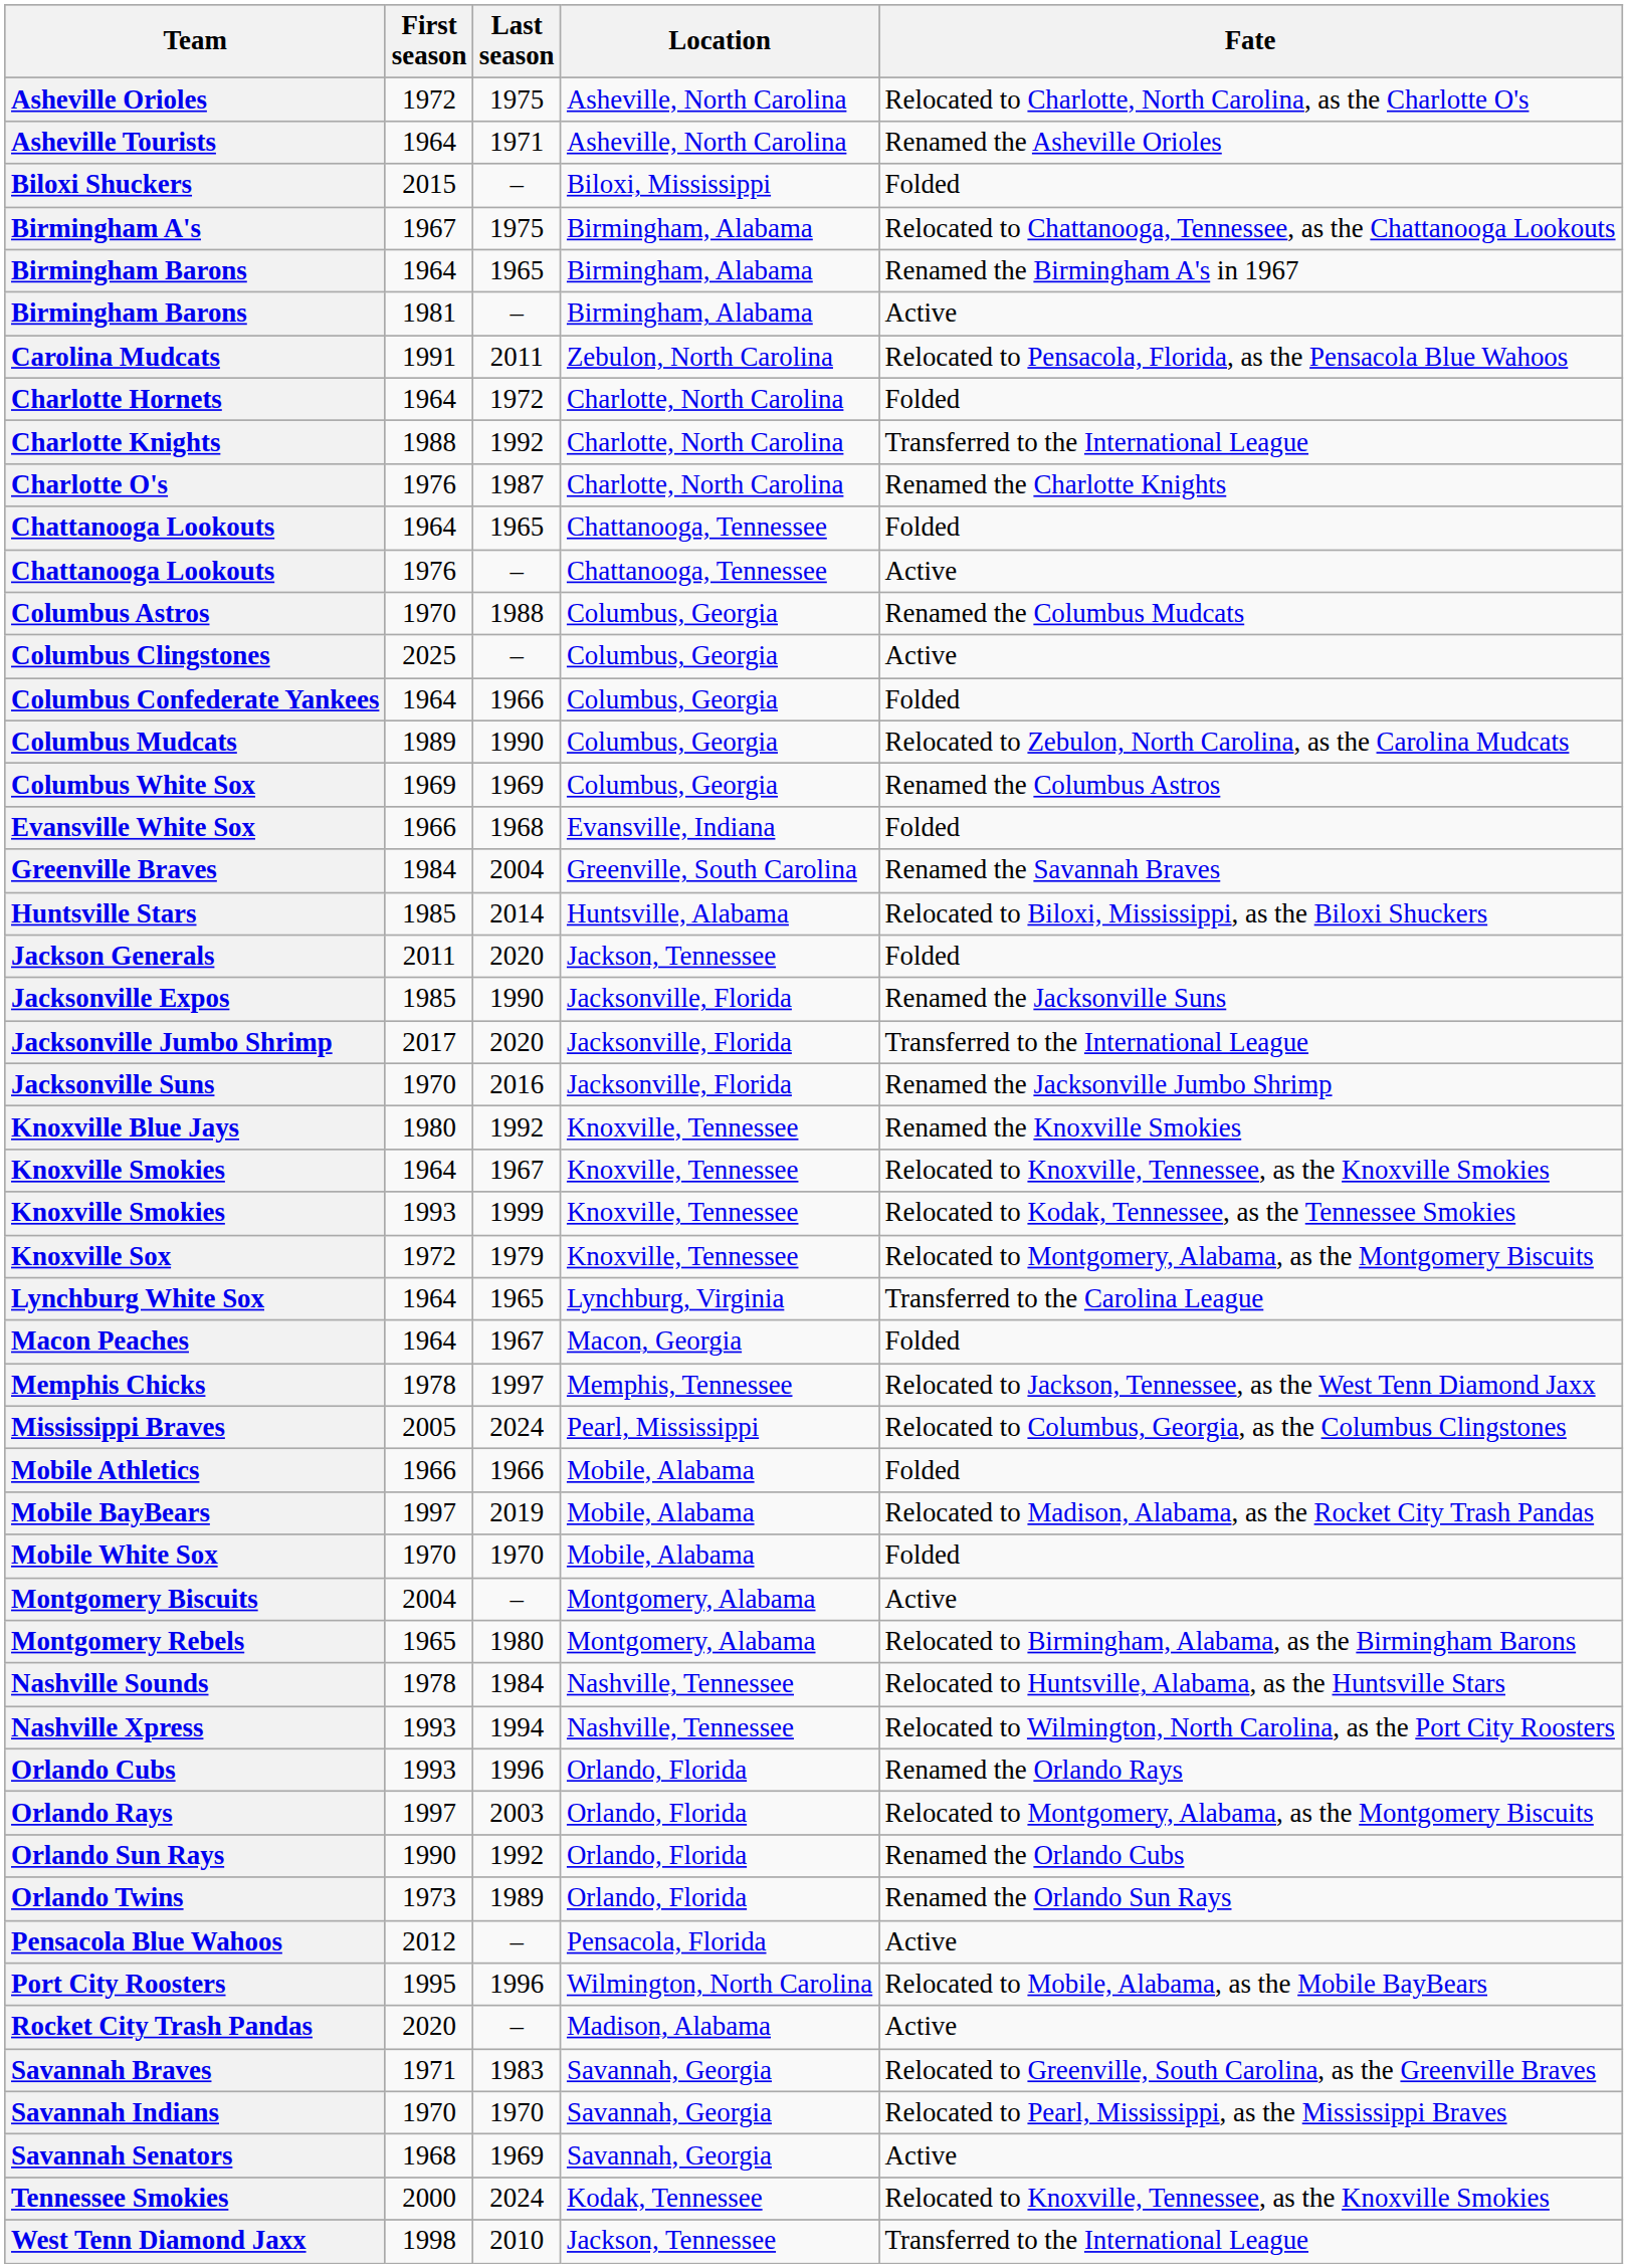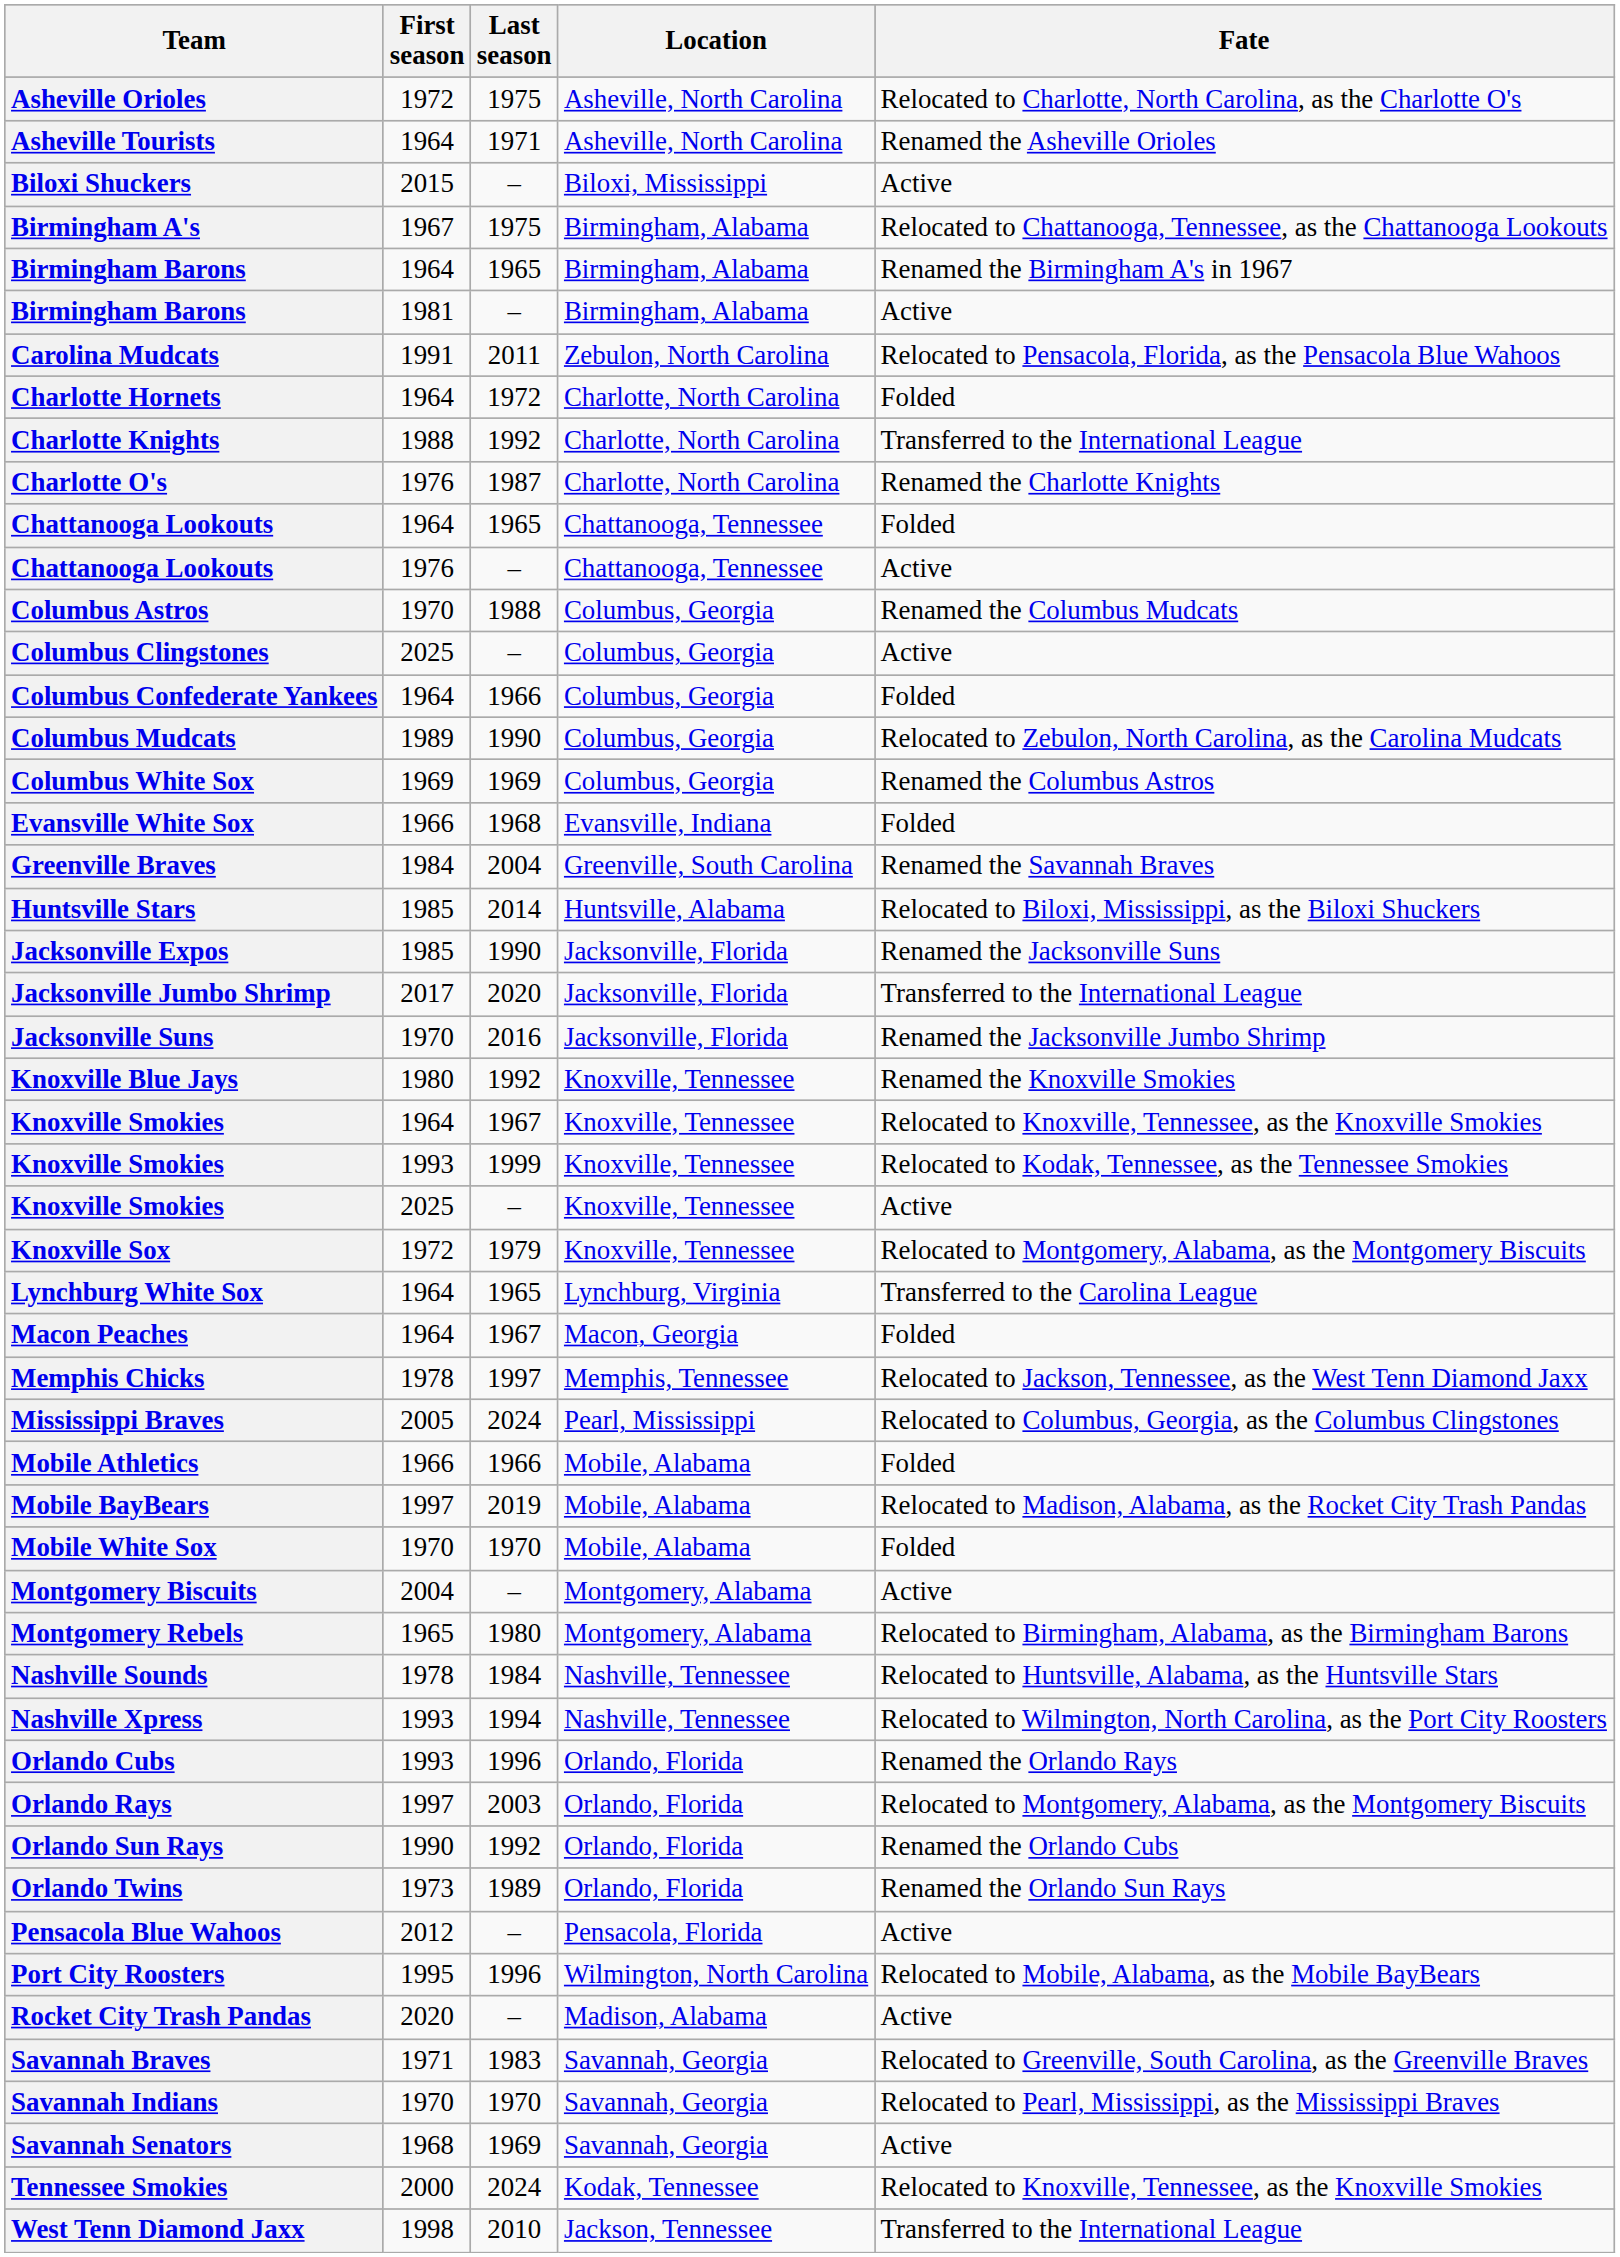Biloxi Shuckers | Fate: Folded -> Active
- row: Jackson Generals | 2011 | 2020 | Jackson, Tennessee | Folded
+ row: Knoxville Smokies | 2025 | – | Knoxville, Tennessee | Active
